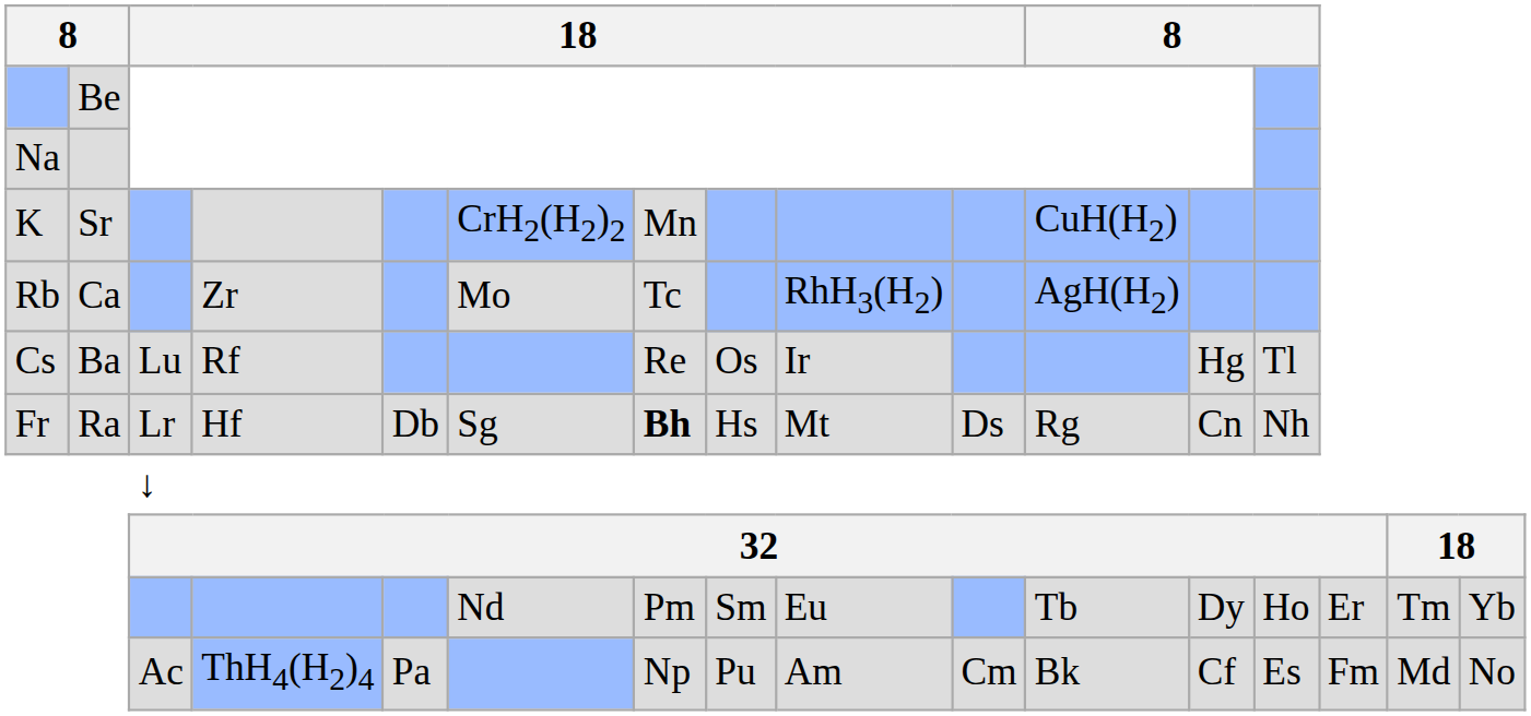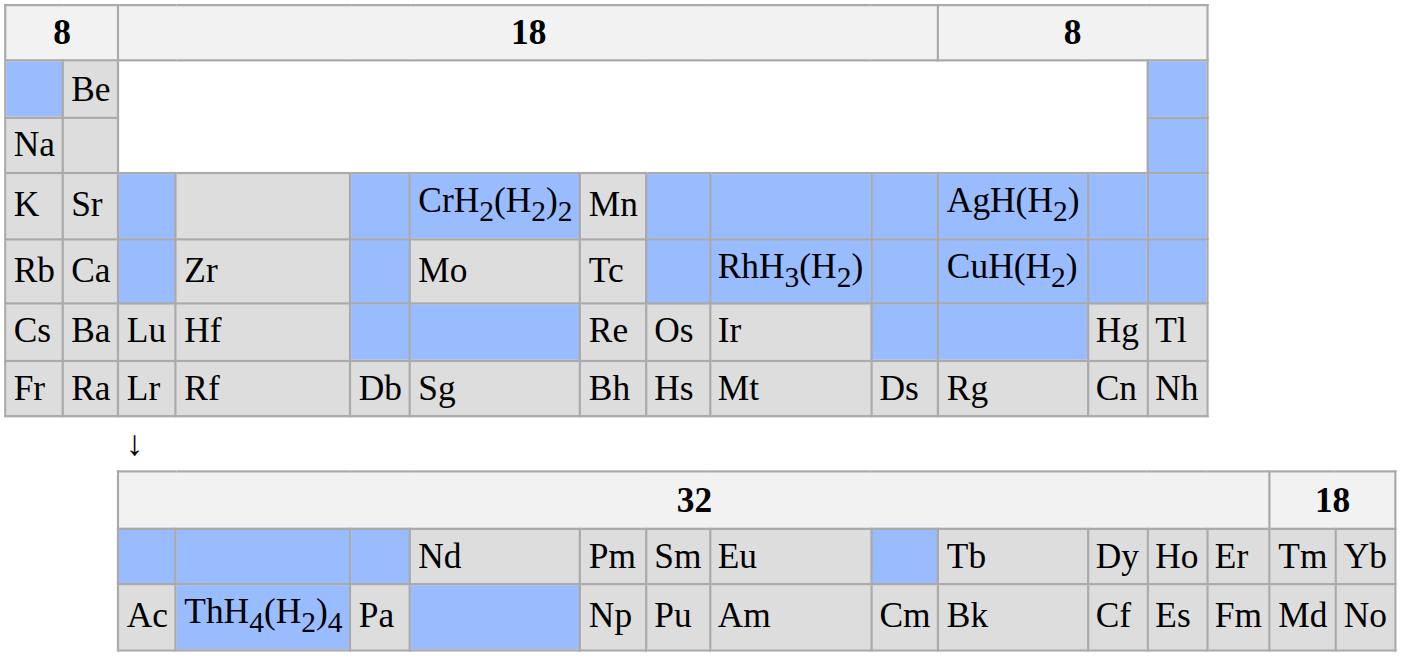K | column 11: CuH(H2) -> AgH(H2)
Rb | column 11: AgH(H2) -> CuH(H2)
Cs | column 4: Rf -> Hf
Fr | column 4: Hf -> Rf
Fr | column 7: bold -> normal
